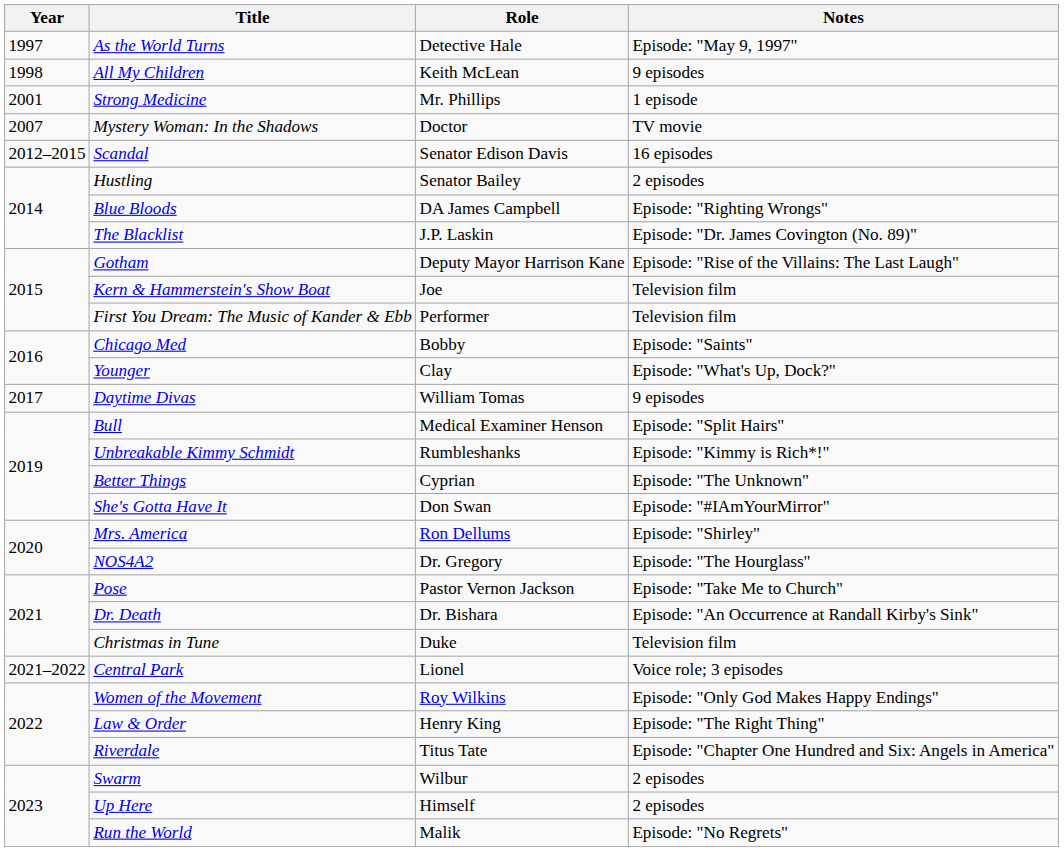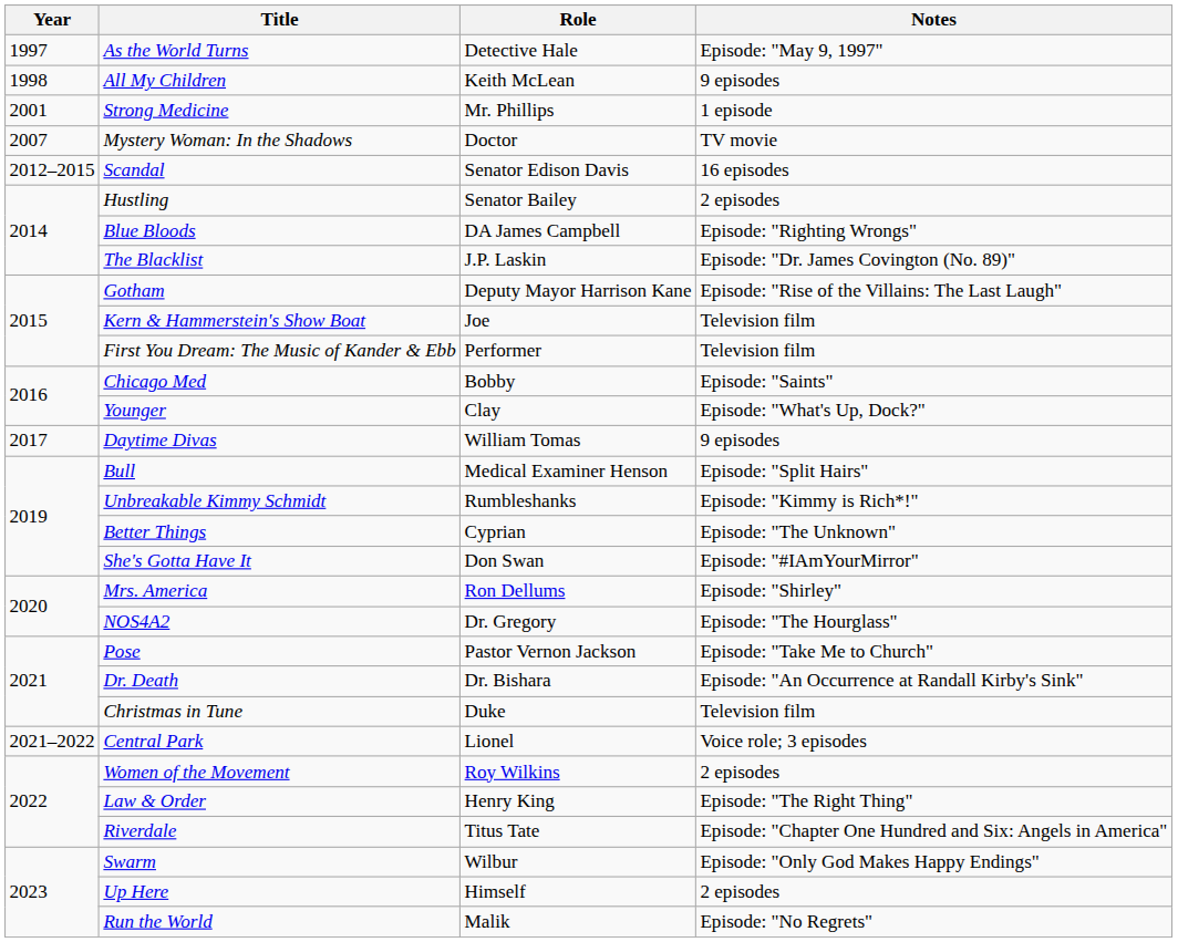Women of the Movement | Notes: Episode: "Only God Makes Happy Endings" -> 2 episodes
Swarm | Notes: 2 episodes -> Episode: "Only God Makes Happy Endings"
